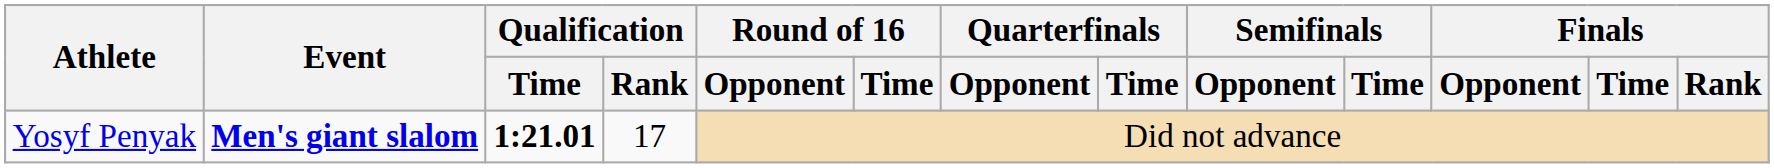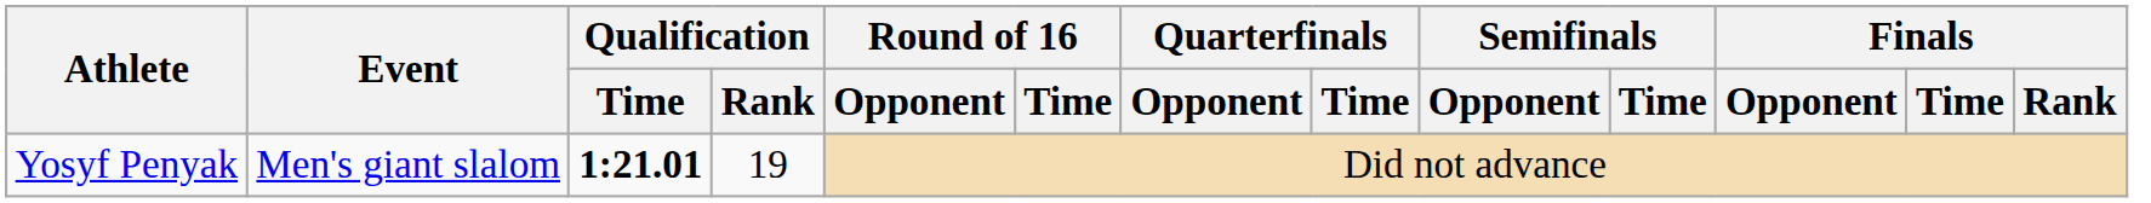Yosyf Penyak | Event: bold -> normal
Yosyf Penyak | Qualification / Rank: 17 -> 19
